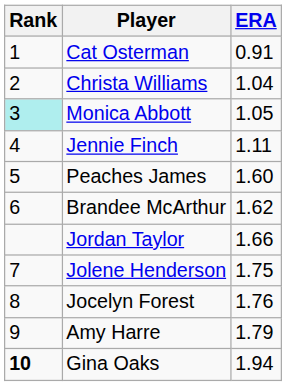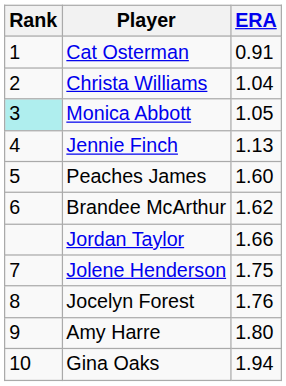Jennie Finch | ERA: 1.11 -> 1.13
Amy Harre | ERA: 1.79 -> 1.80
Gina Oaks | Rank: bold -> normal
